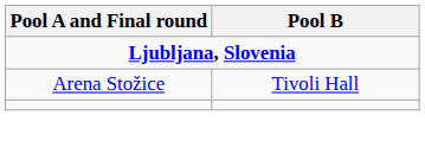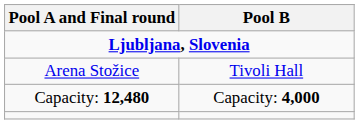+ row: Capacity: 12,480 | Capacity: 4,000
